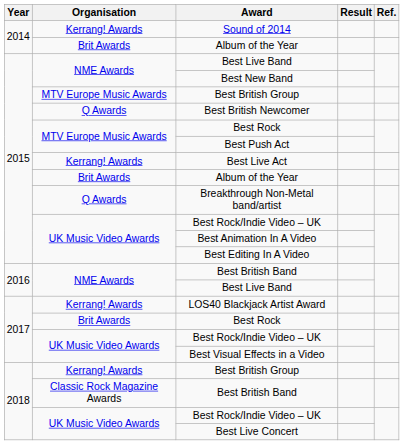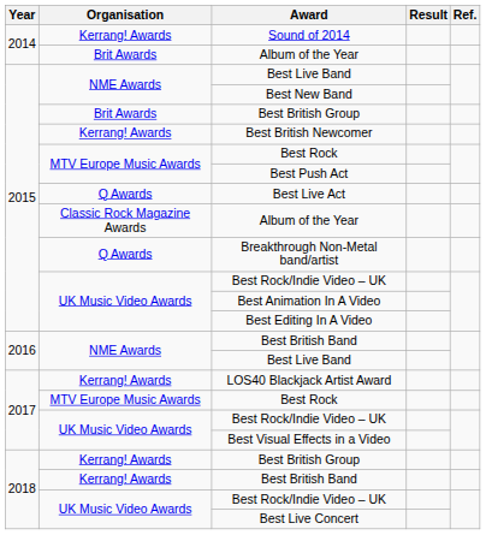2015 / Best British Group | Organisation: MTV Europe Music Awards -> Brit Awards
Best British Newcomer | Organisation: Q Awards -> Kerrang! Awards
Best Live Act | Organisation: Kerrang! Awards -> Q Awards
2015 / Album of the Year | Organisation: Brit Awards -> Classic Rock Magazine Awards
2017 / Best Rock | Organisation: Brit Awards -> MTV Europe Music Awards
2018 / Best British Band | Organisation: Classic Rock Magazine Awards -> Kerrang! Awards
